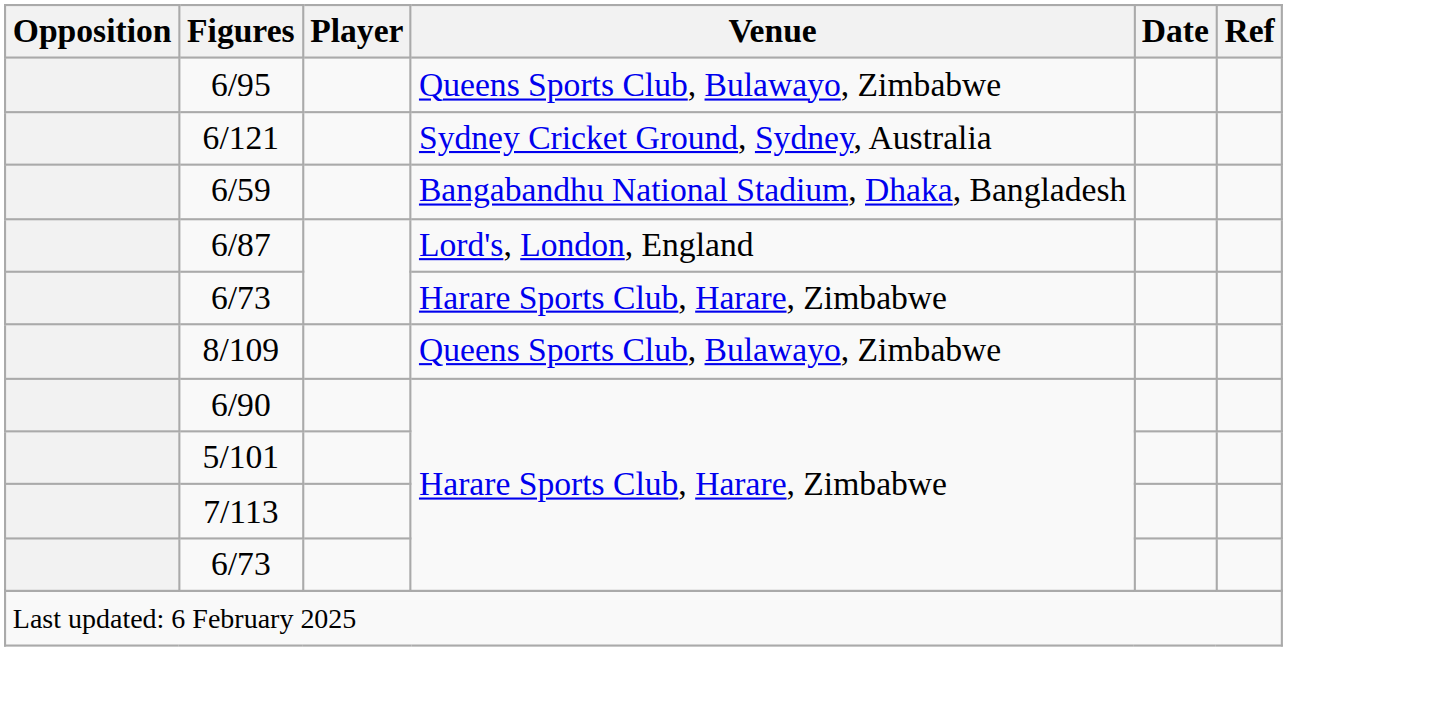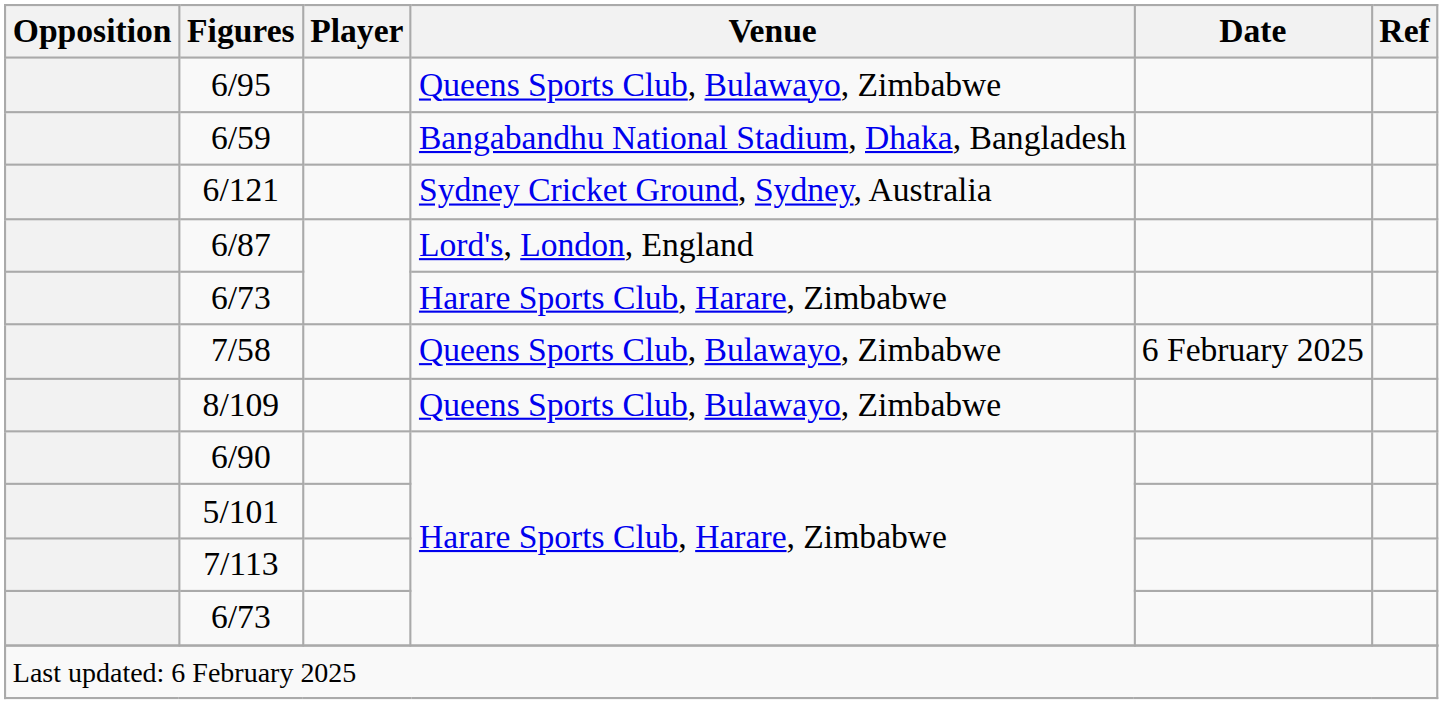rows swapped: 6/121 <-> 6/59
+ row: 7/58 | Queens Sports Club, Bulawayo, Zimbabwe | 6 February 2025
